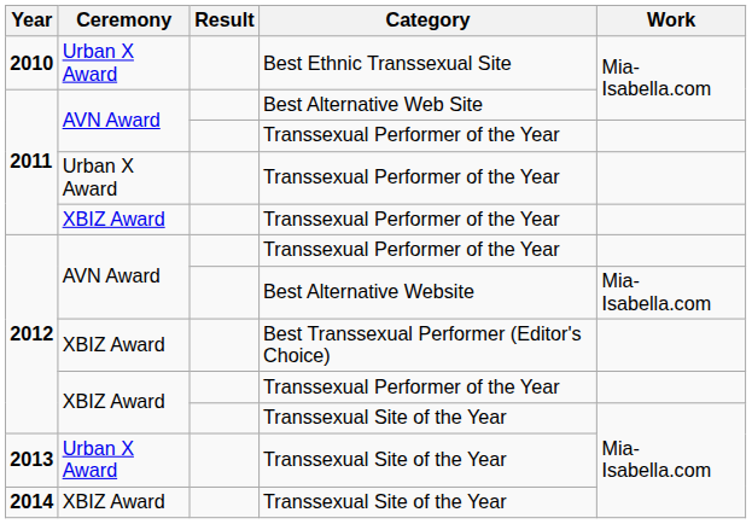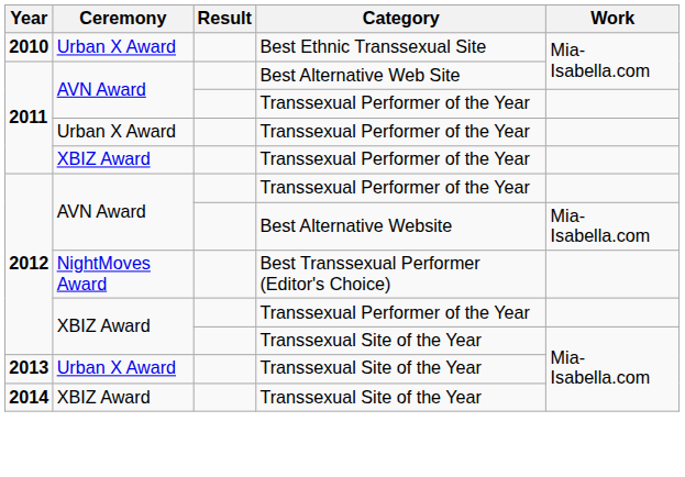Best Transsexual Performer (Editor's Choice) | Ceremony: XBIZ Award -> NightMoves Award
